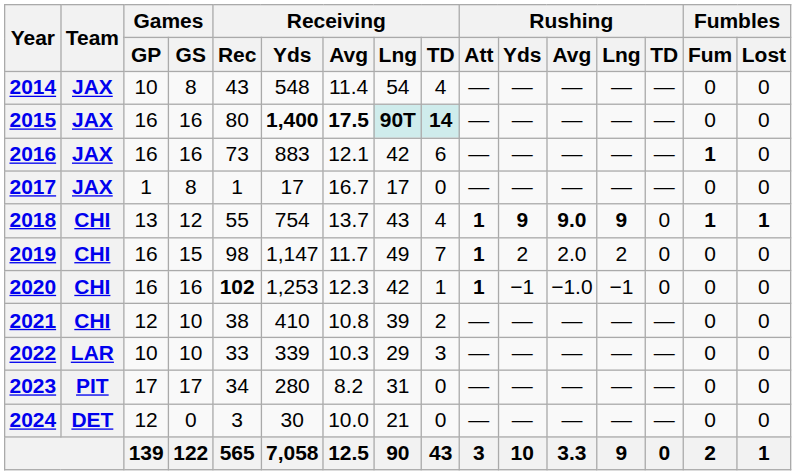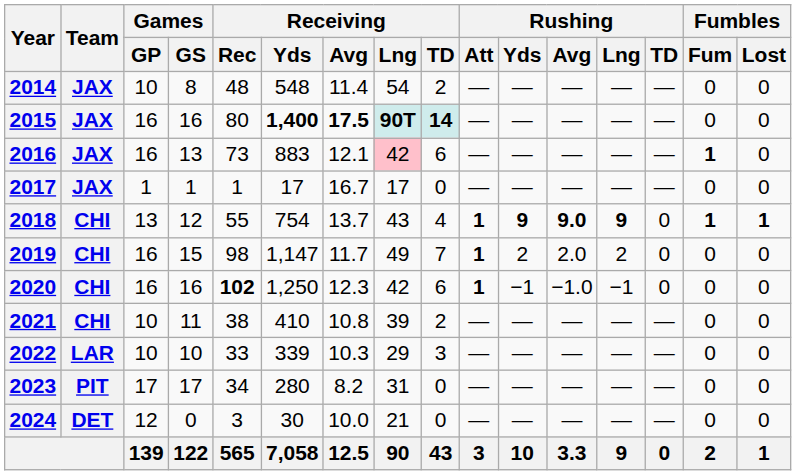2014 | Receiving / Rec: 43 -> 48
2014 | Receiving / TD: 4 -> 2
2016 | Games / GS: 16 -> 13
2016 | Receiving / Lng: no background -> pink background
2017 | Games / GS: 8 -> 1
2020 | Receiving / Yds: 1,253 -> 1,250
2020 | Receiving / TD: 1 -> 6
2021 | Games / GP: 12 -> 10
2021 | Games / GS: 10 -> 11
